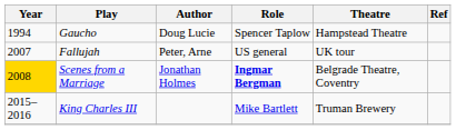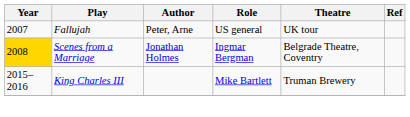- row: 1994 | Gaucho | Doug Lucie | Spencer Taplow | Hampstead Theatre
Scenes from a Marriage | Role: bold -> normal
